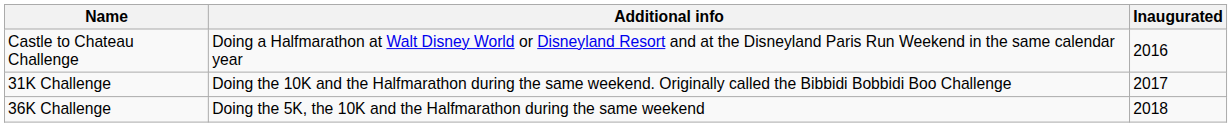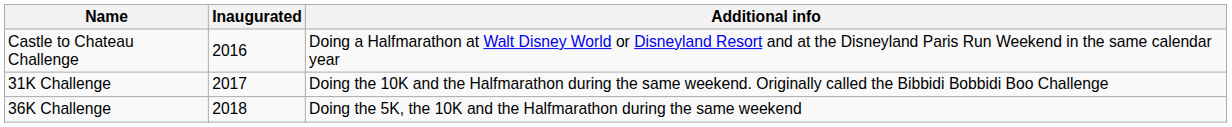columns swapped: Inaugurated <-> Additional info
